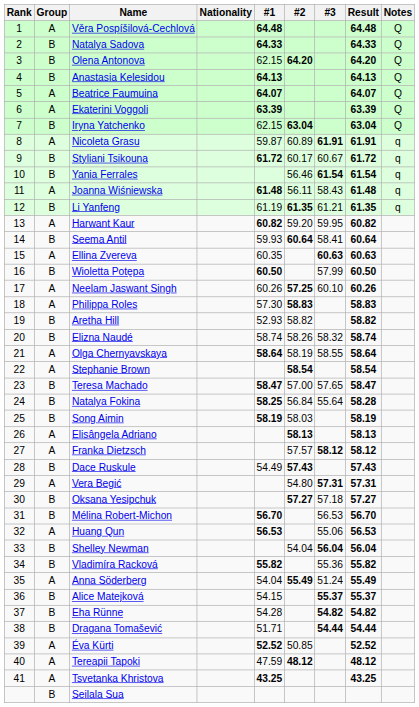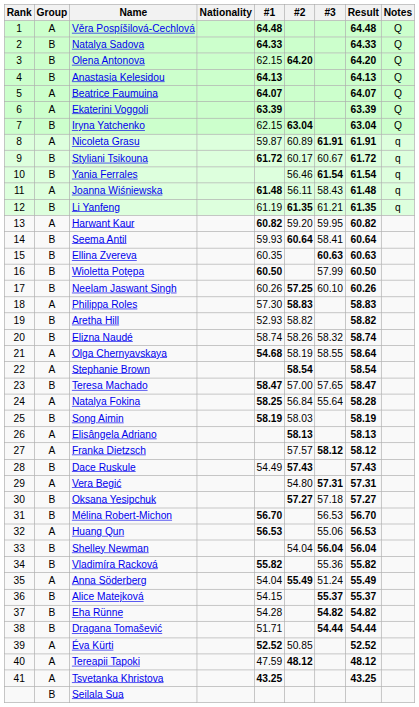Ellina Zvereva | Group: A -> B
Neelam Jaswant Singh | Group: A -> B
Olga Chernyavskaya | #1: 58.64 -> 54.68
Natalya Fokina | Group: B -> A
